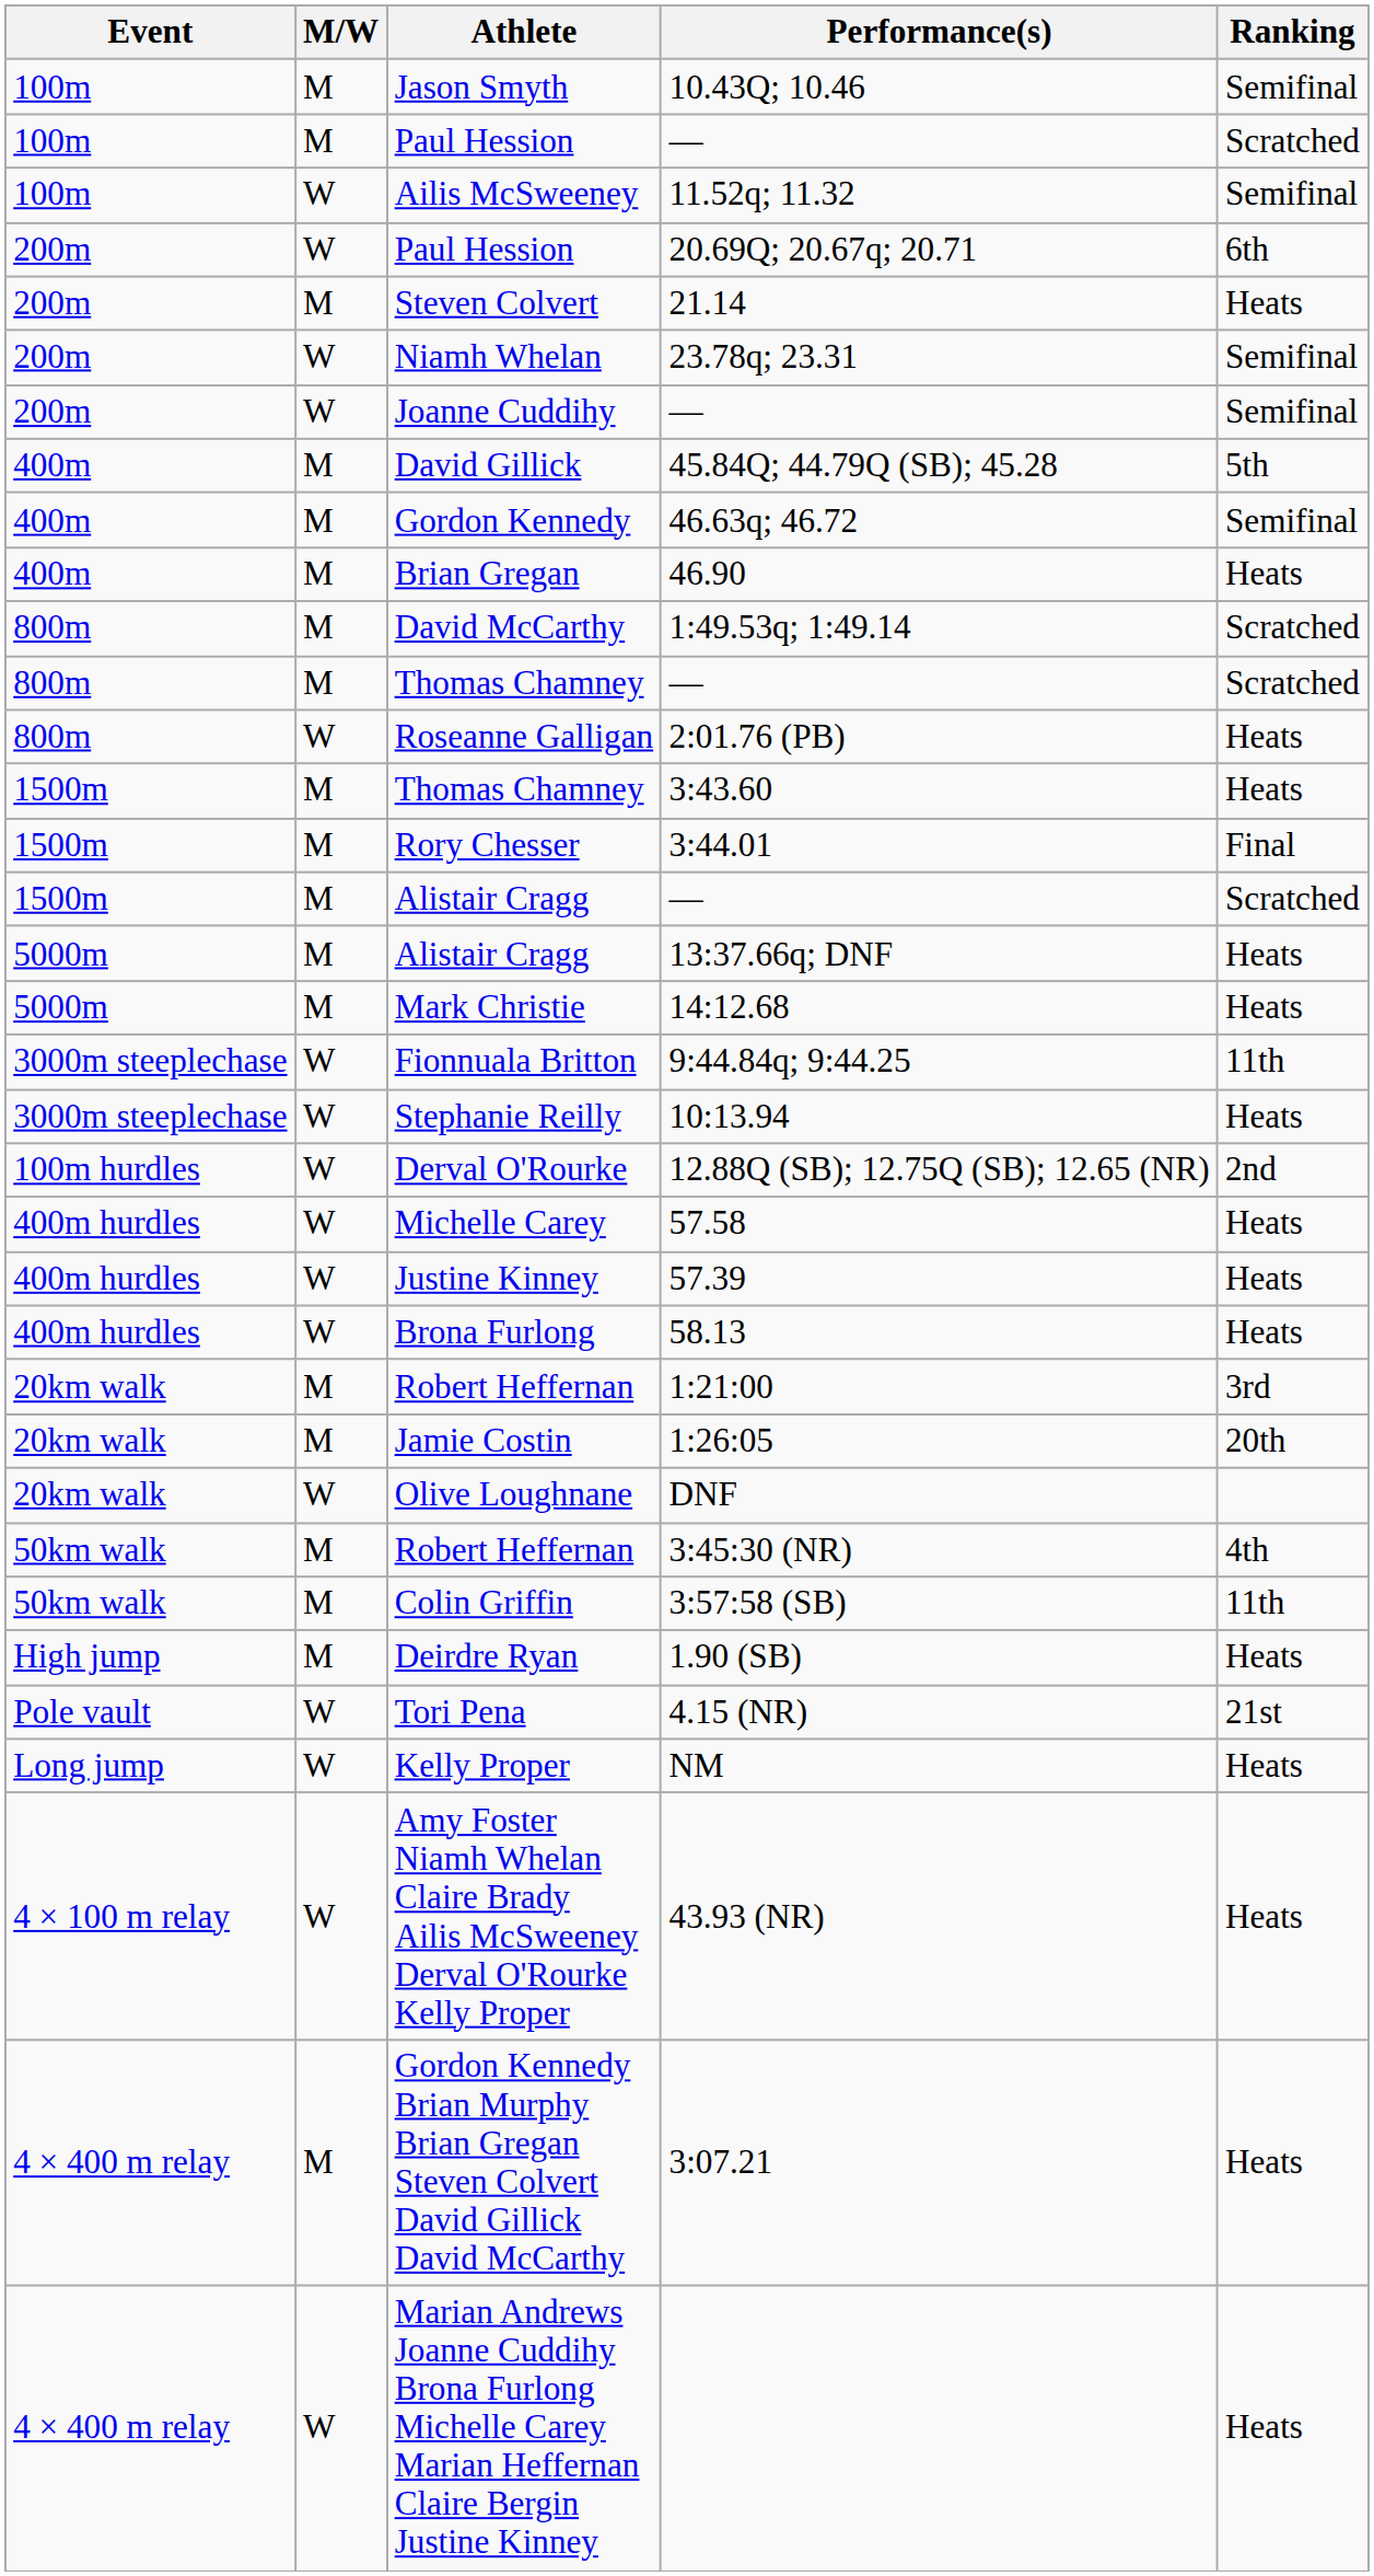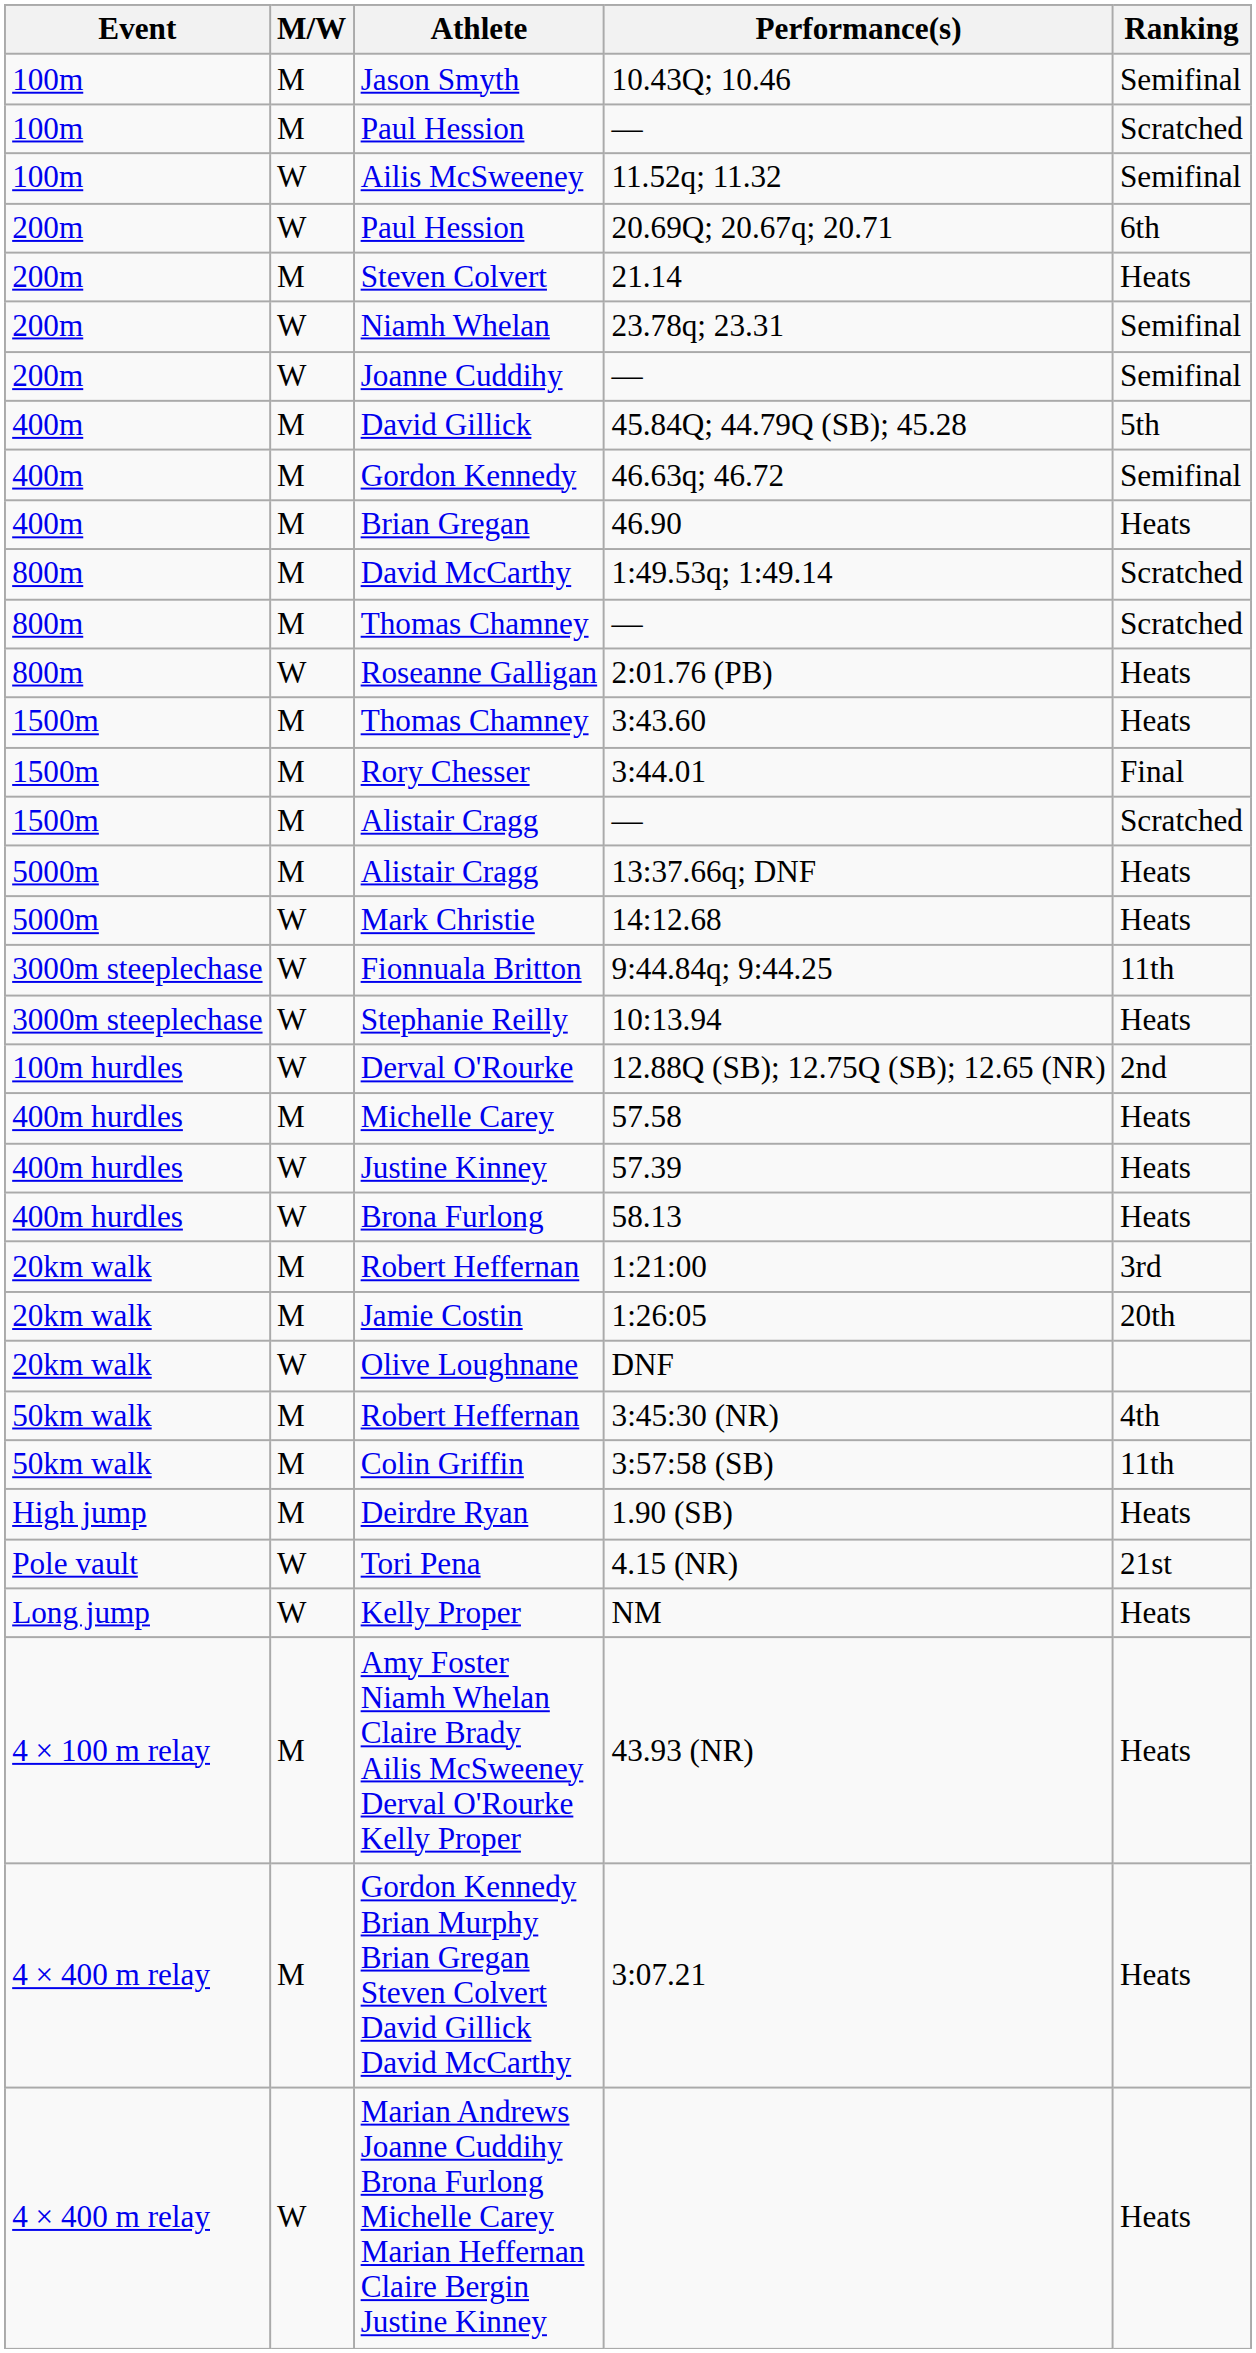14:12.68 | M/W: M -> W
57.58 | M/W: W -> M
43.93 (NR) | M/W: W -> M
